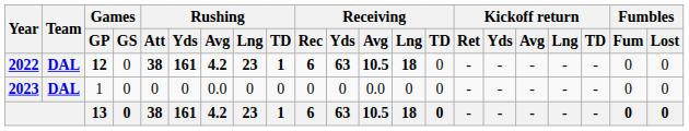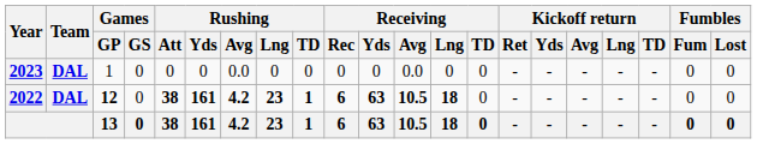rows swapped: 2022 <-> 2023
